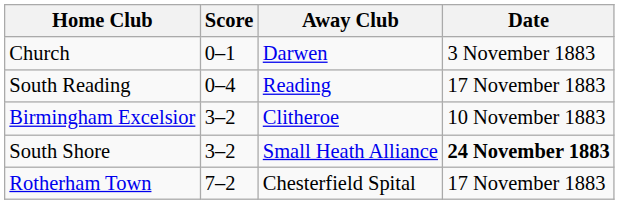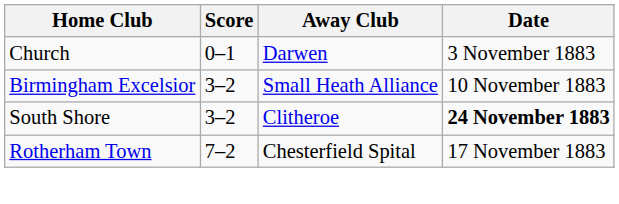- row: South Reading | 0–4 | Reading | 17 November 1883
Birmingham Excelsior | Away Club: Clitheroe -> Small Heath Alliance
South Shore | Away Club: Small Heath Alliance -> Clitheroe
